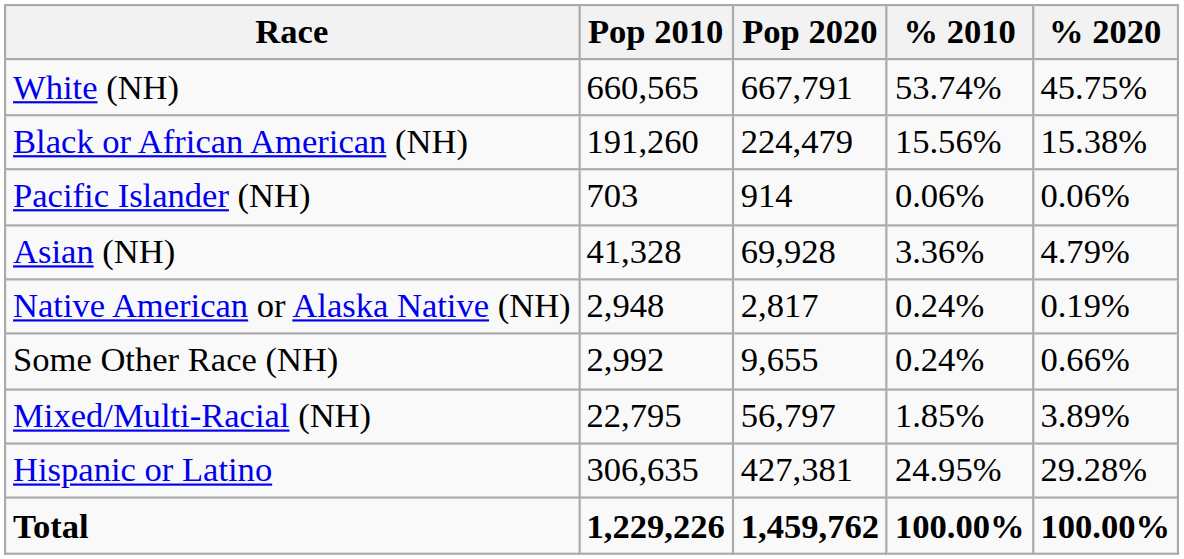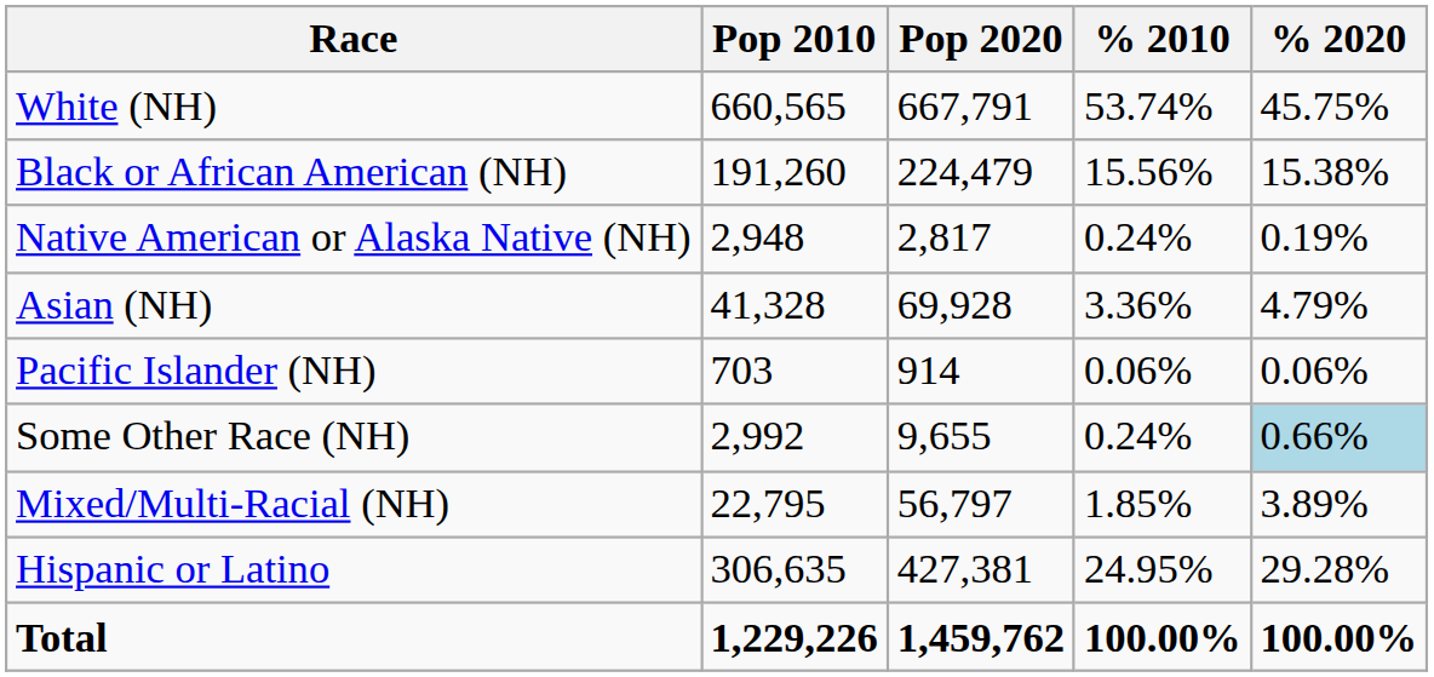rows swapped: Native American or Alaska Native (NH) <-> Pacific Islander (NH)
Some Other Race (NH) | % 2020: no background -> lightblue background
